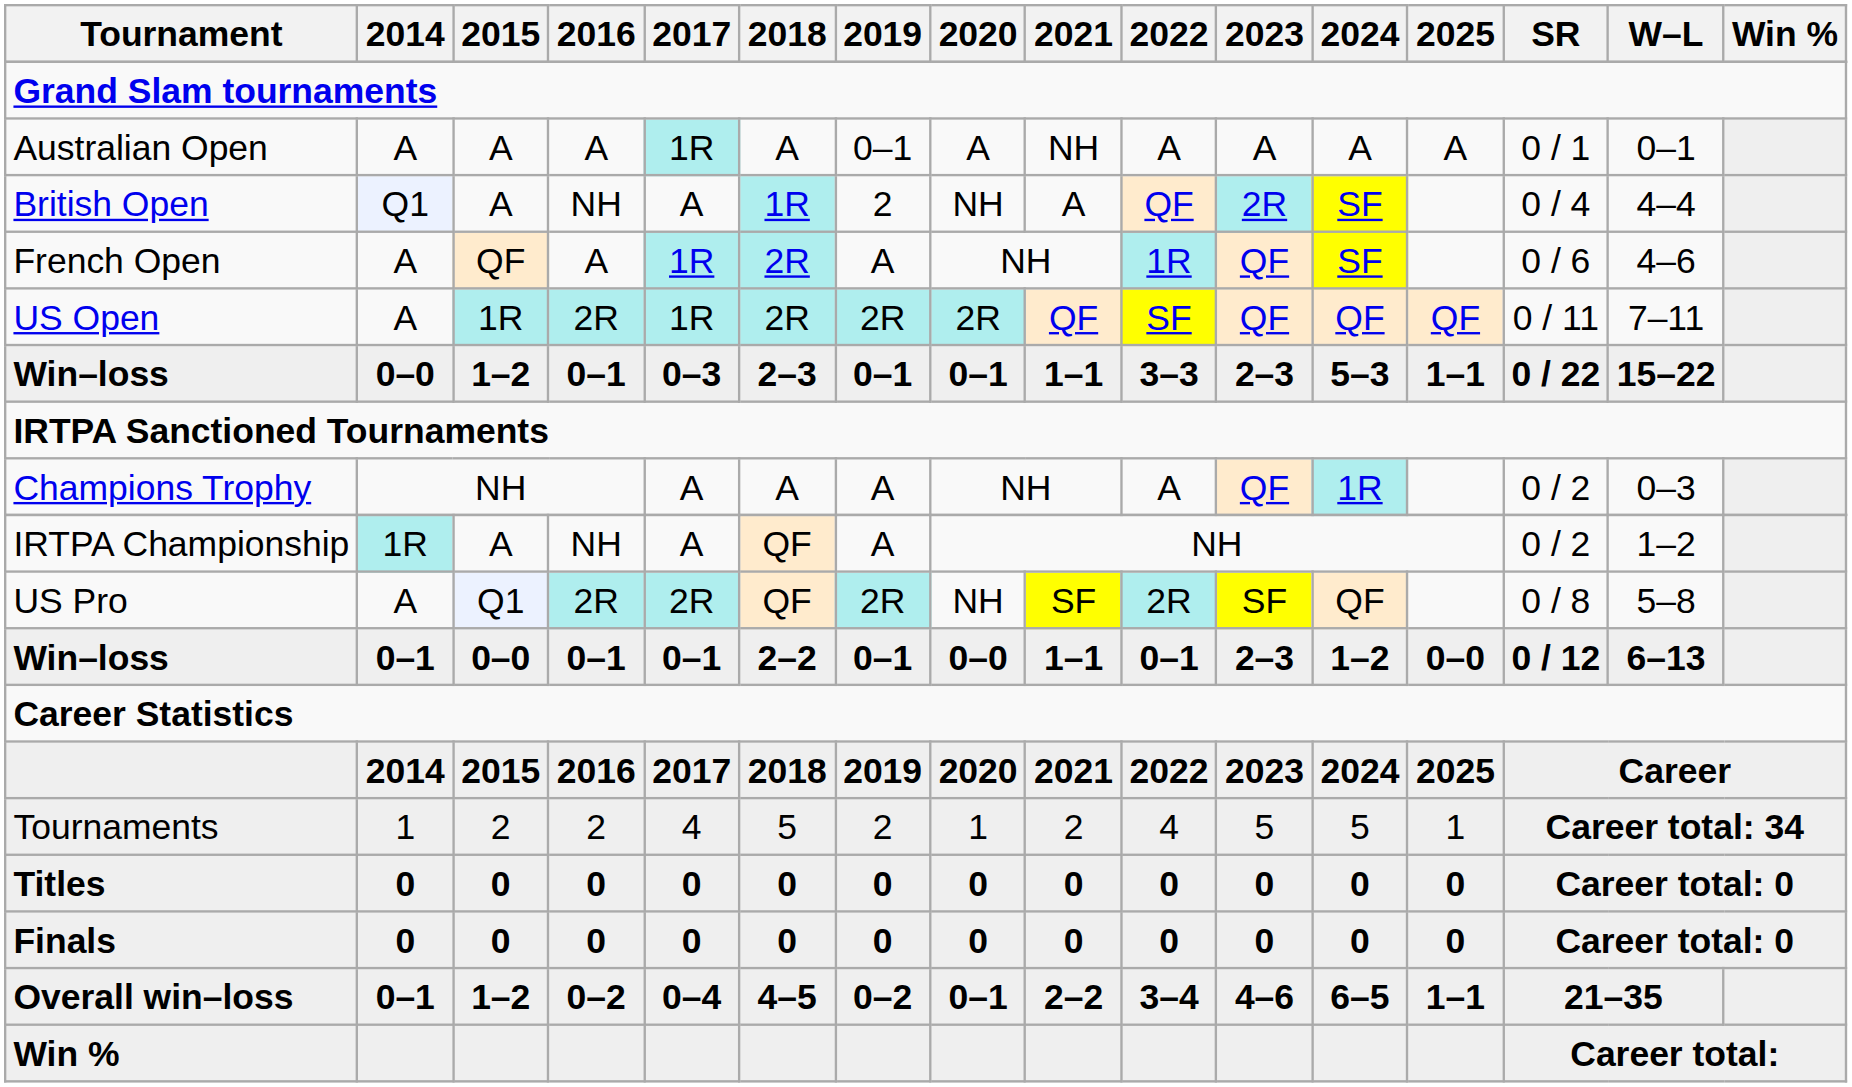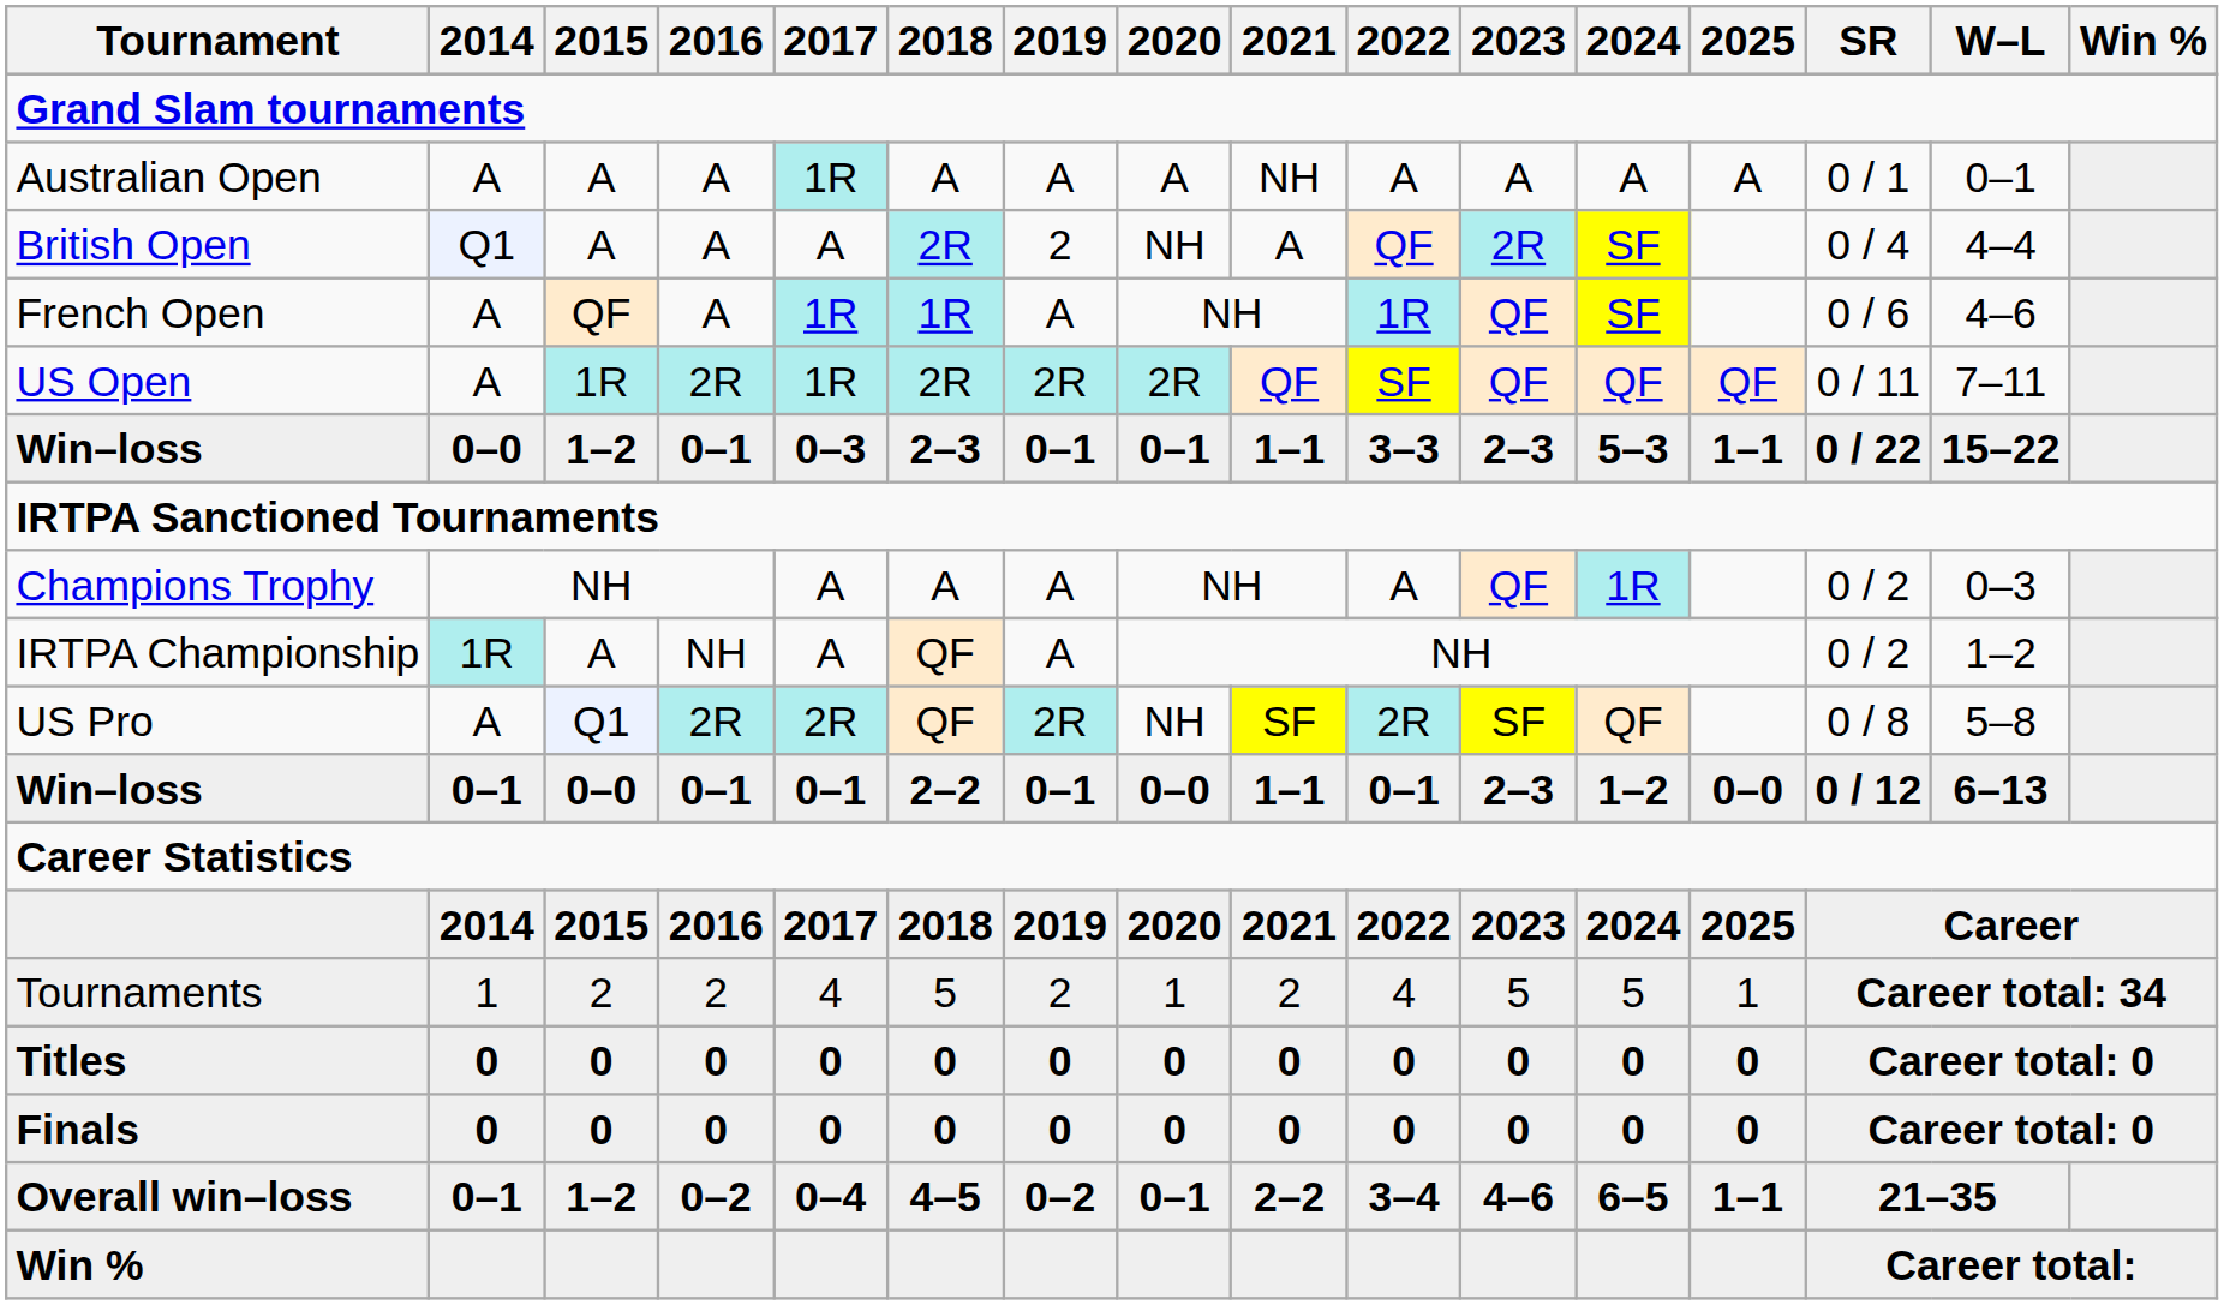Australian Open | 2019: 0–1 -> A
British Open | 2016: NH -> A
British Open | 2018: 1R -> 2R
French Open | 2018: 2R -> 1R
